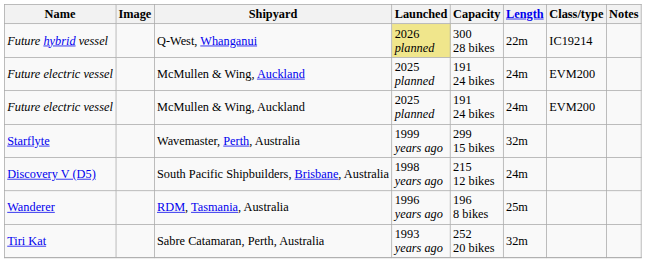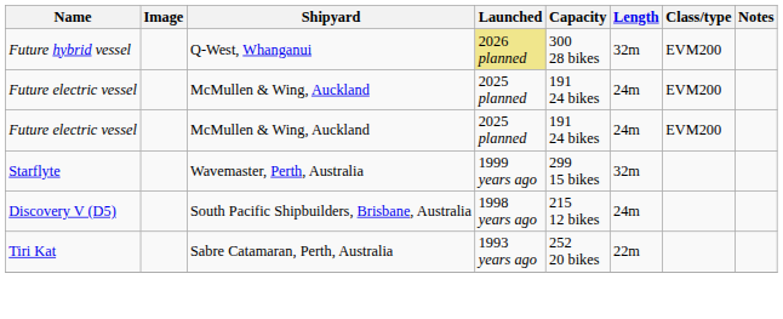Future hybrid vessel | Length: 22m -> 32m
Future hybrid vessel | Class/type: IC19214 -> EVM200
- row: Wanderer | RDM, Tasmania, Australia | 1996 years ago | 196 8 bikes | 25m
Tiri Kat | Length: 32m -> 22m
